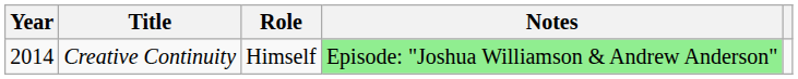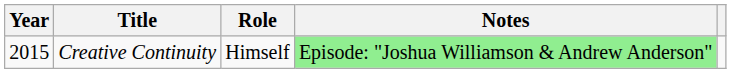Creative Continuity | Year: 2014 -> 2015
